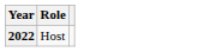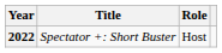+ column: Title | Spectator +: Short Buster
